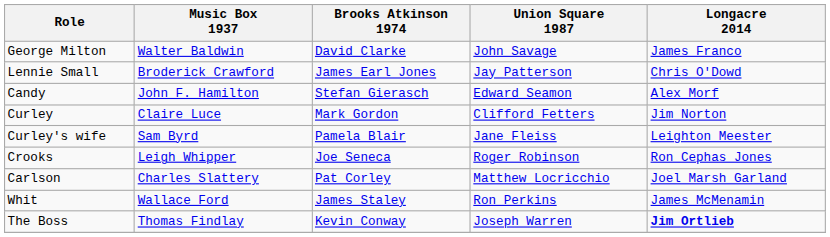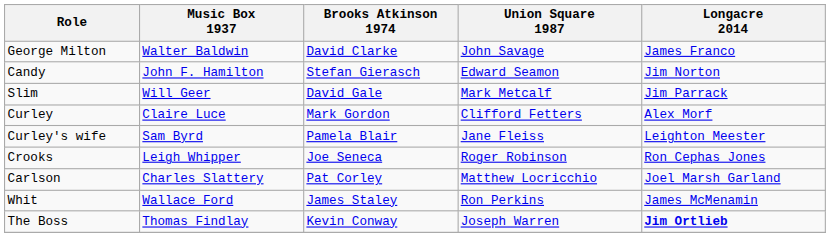- row: Lennie Small | Broderick Crawford | James Earl Jones | Jay Patterson | Chris O'Dowd
Candy | Longacre 2014: Alex Morf -> Jim Norton
+ row: Slim | Will Geer | David Gale | Mark Metcalf | Jim Parrack
Curley | Longacre 2014: Jim Norton -> Alex Morf
